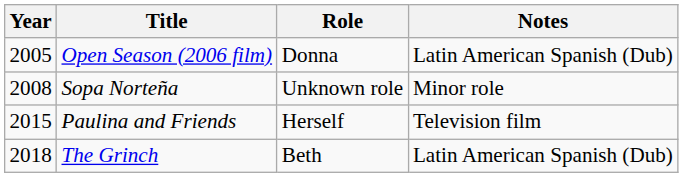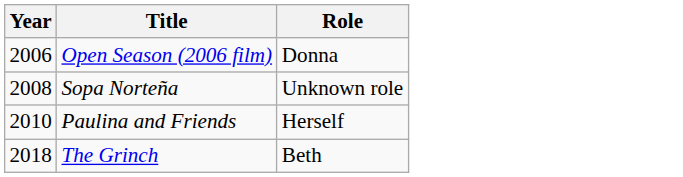- column: Notes | Latin American Spanish (Dub) | Minor role | Television film | Latin American Spanish (Dub)
Open Season (2006 film) | Year: 2005 -> 2006
Paulina and Friends | Year: 2015 -> 2010
